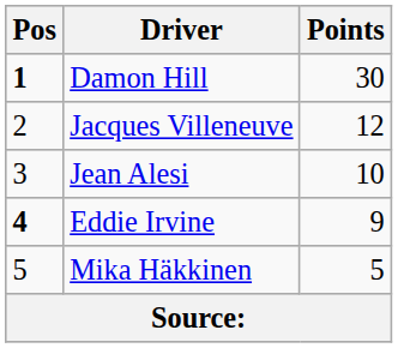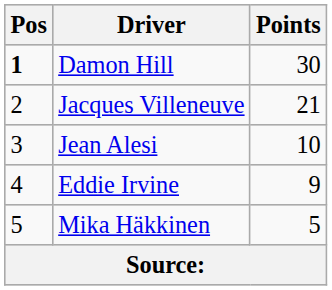Jacques Villeneuve | Points: 12 -> 21
Eddie Irvine | Pos: bold -> normal
